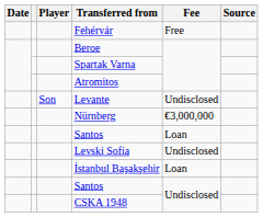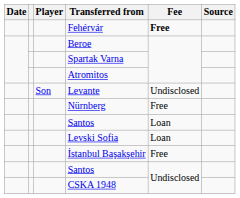Fehérvár | Fee: normal -> bold
Nürnberg | Fee: €3,000,000 -> Free
Levski Sofia | Fee: Undisclosed -> Loan
İstanbul Başakşehir | Fee: Loan -> Free
